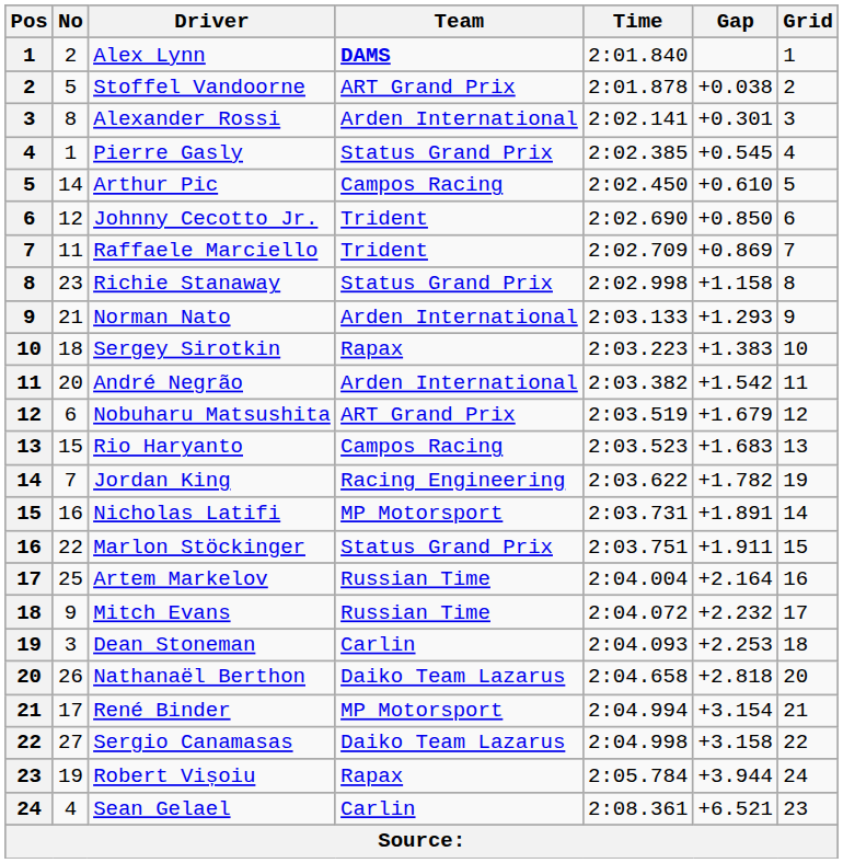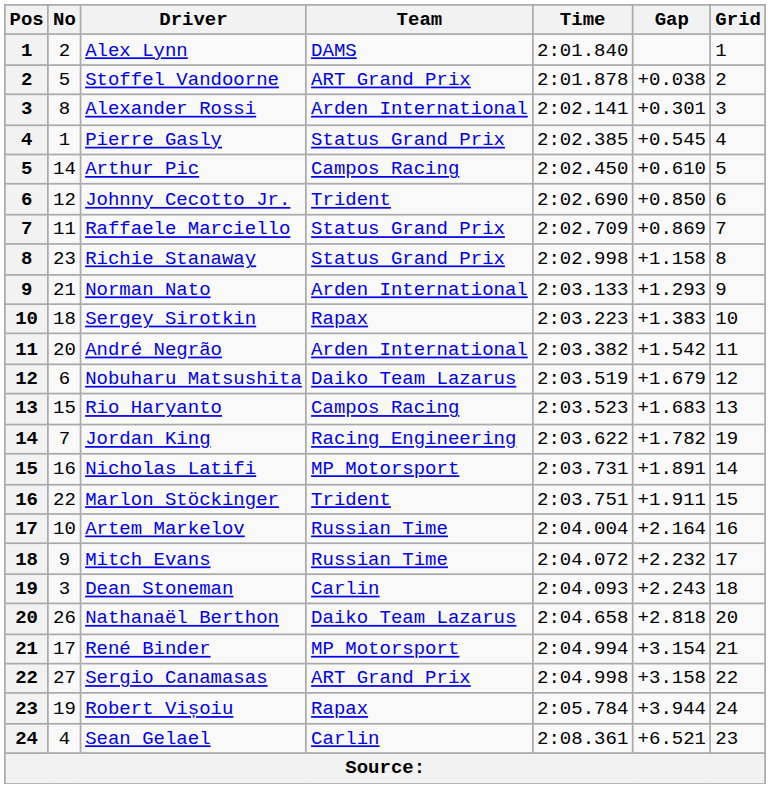Alex Lynn | Team: bold -> normal
Raffaele Marciello | Team: Trident -> Status Grand Prix
Nobuharu Matsushita | Team: ART Grand Prix -> Daiko Team Lazarus
Marlon Stöckinger | Team: Status Grand Prix -> Trident
Artem Markelov | No: 25 -> 10
Dean Stoneman | Gap: +2.253 -> +2.243
Sergio Canamasas | Team: Daiko Team Lazarus -> ART Grand Prix
